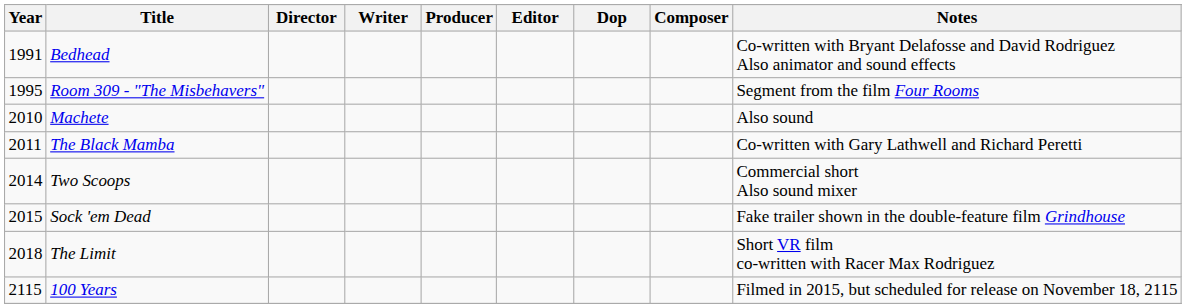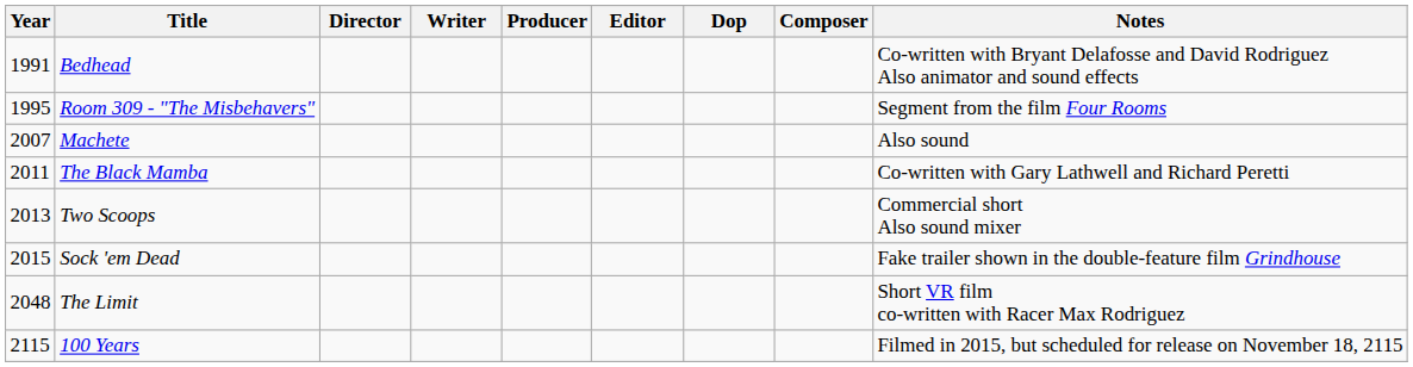Machete | Year: 2010 -> 2007
Two Scoops | Year: 2014 -> 2013
The Limit | Year: 2018 -> 2048
